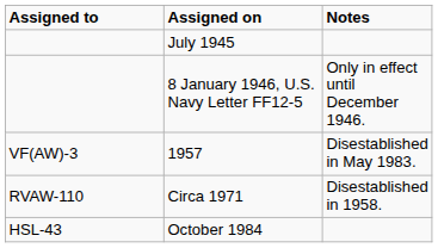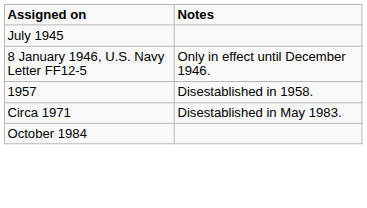- column: Assigned to | VF(AW)-3 | RVAW-110 | HSL-43
1957 | Notes: Disestablished in May 1983. -> Disestablished in 1958.
Circa 1971 | Notes: Disestablished in 1958. -> Disestablished in May 1983.
